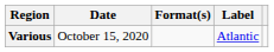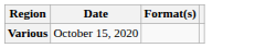- column: Label | Atlantic
